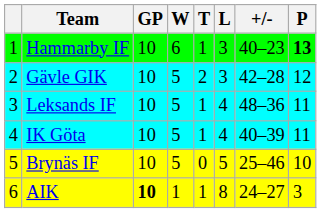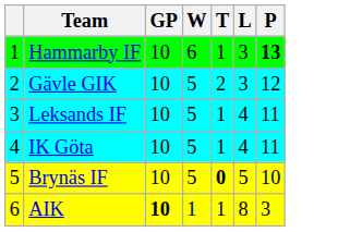- column: +/- | 40–23 | 42–28 | 48–36 | 40–39 | 25–46 | 24–27
Brynäs IF | T: normal -> bold
